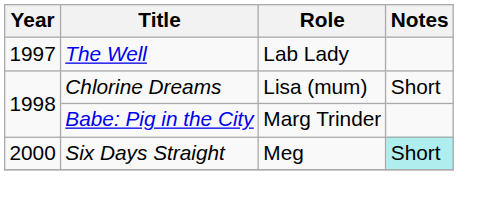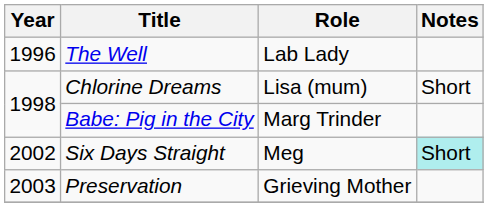The Well | Year: 1997 -> 1996
Six Days Straight | Year: 2000 -> 2002
+ row: 2003 | Preservation | Grieving Mother
